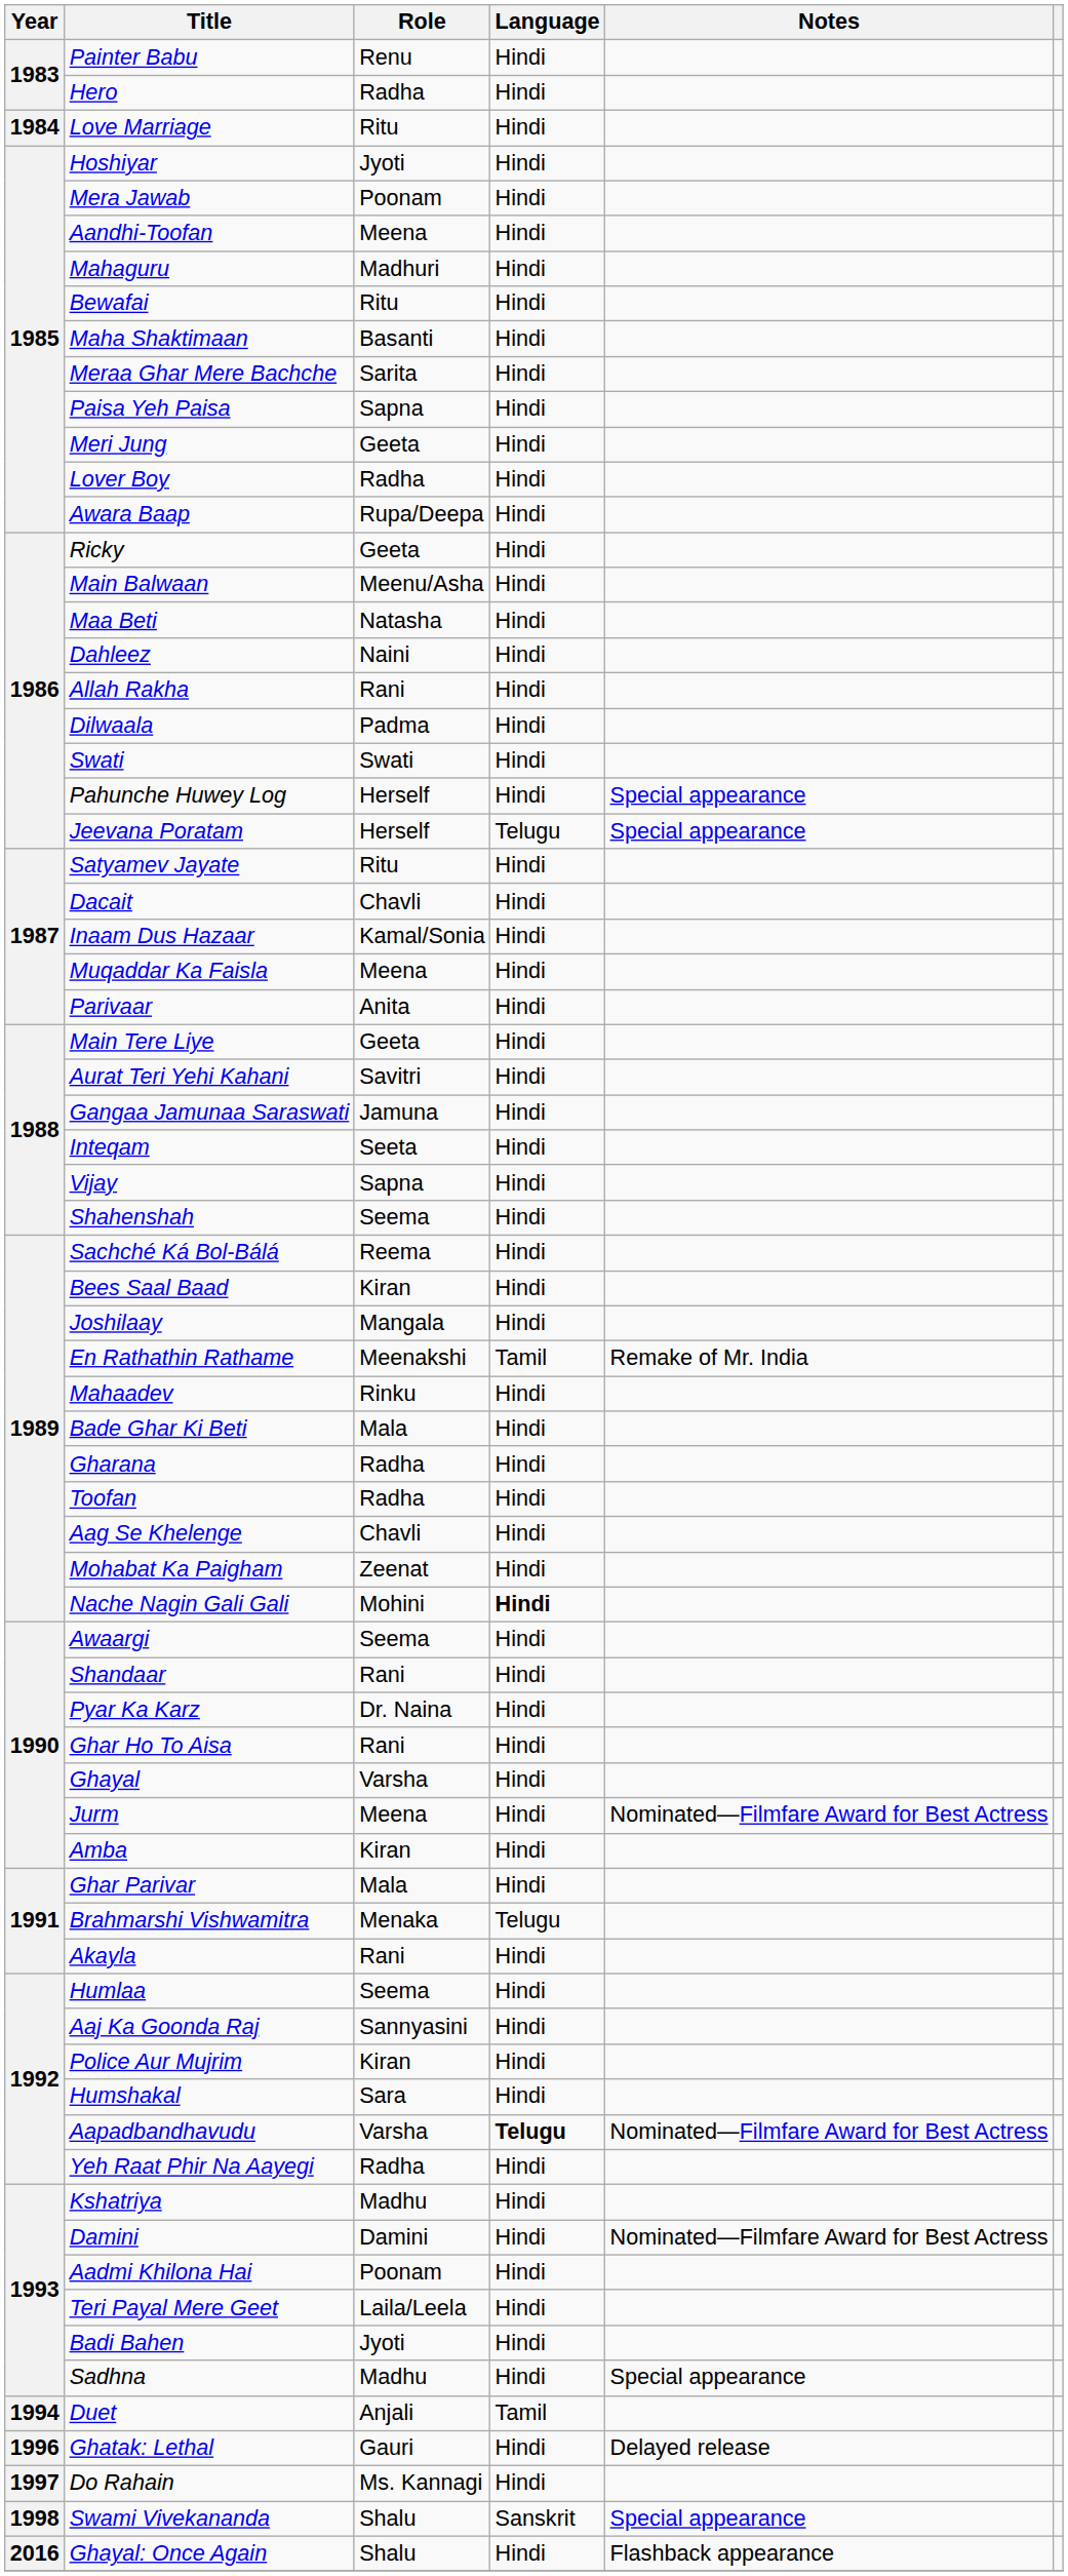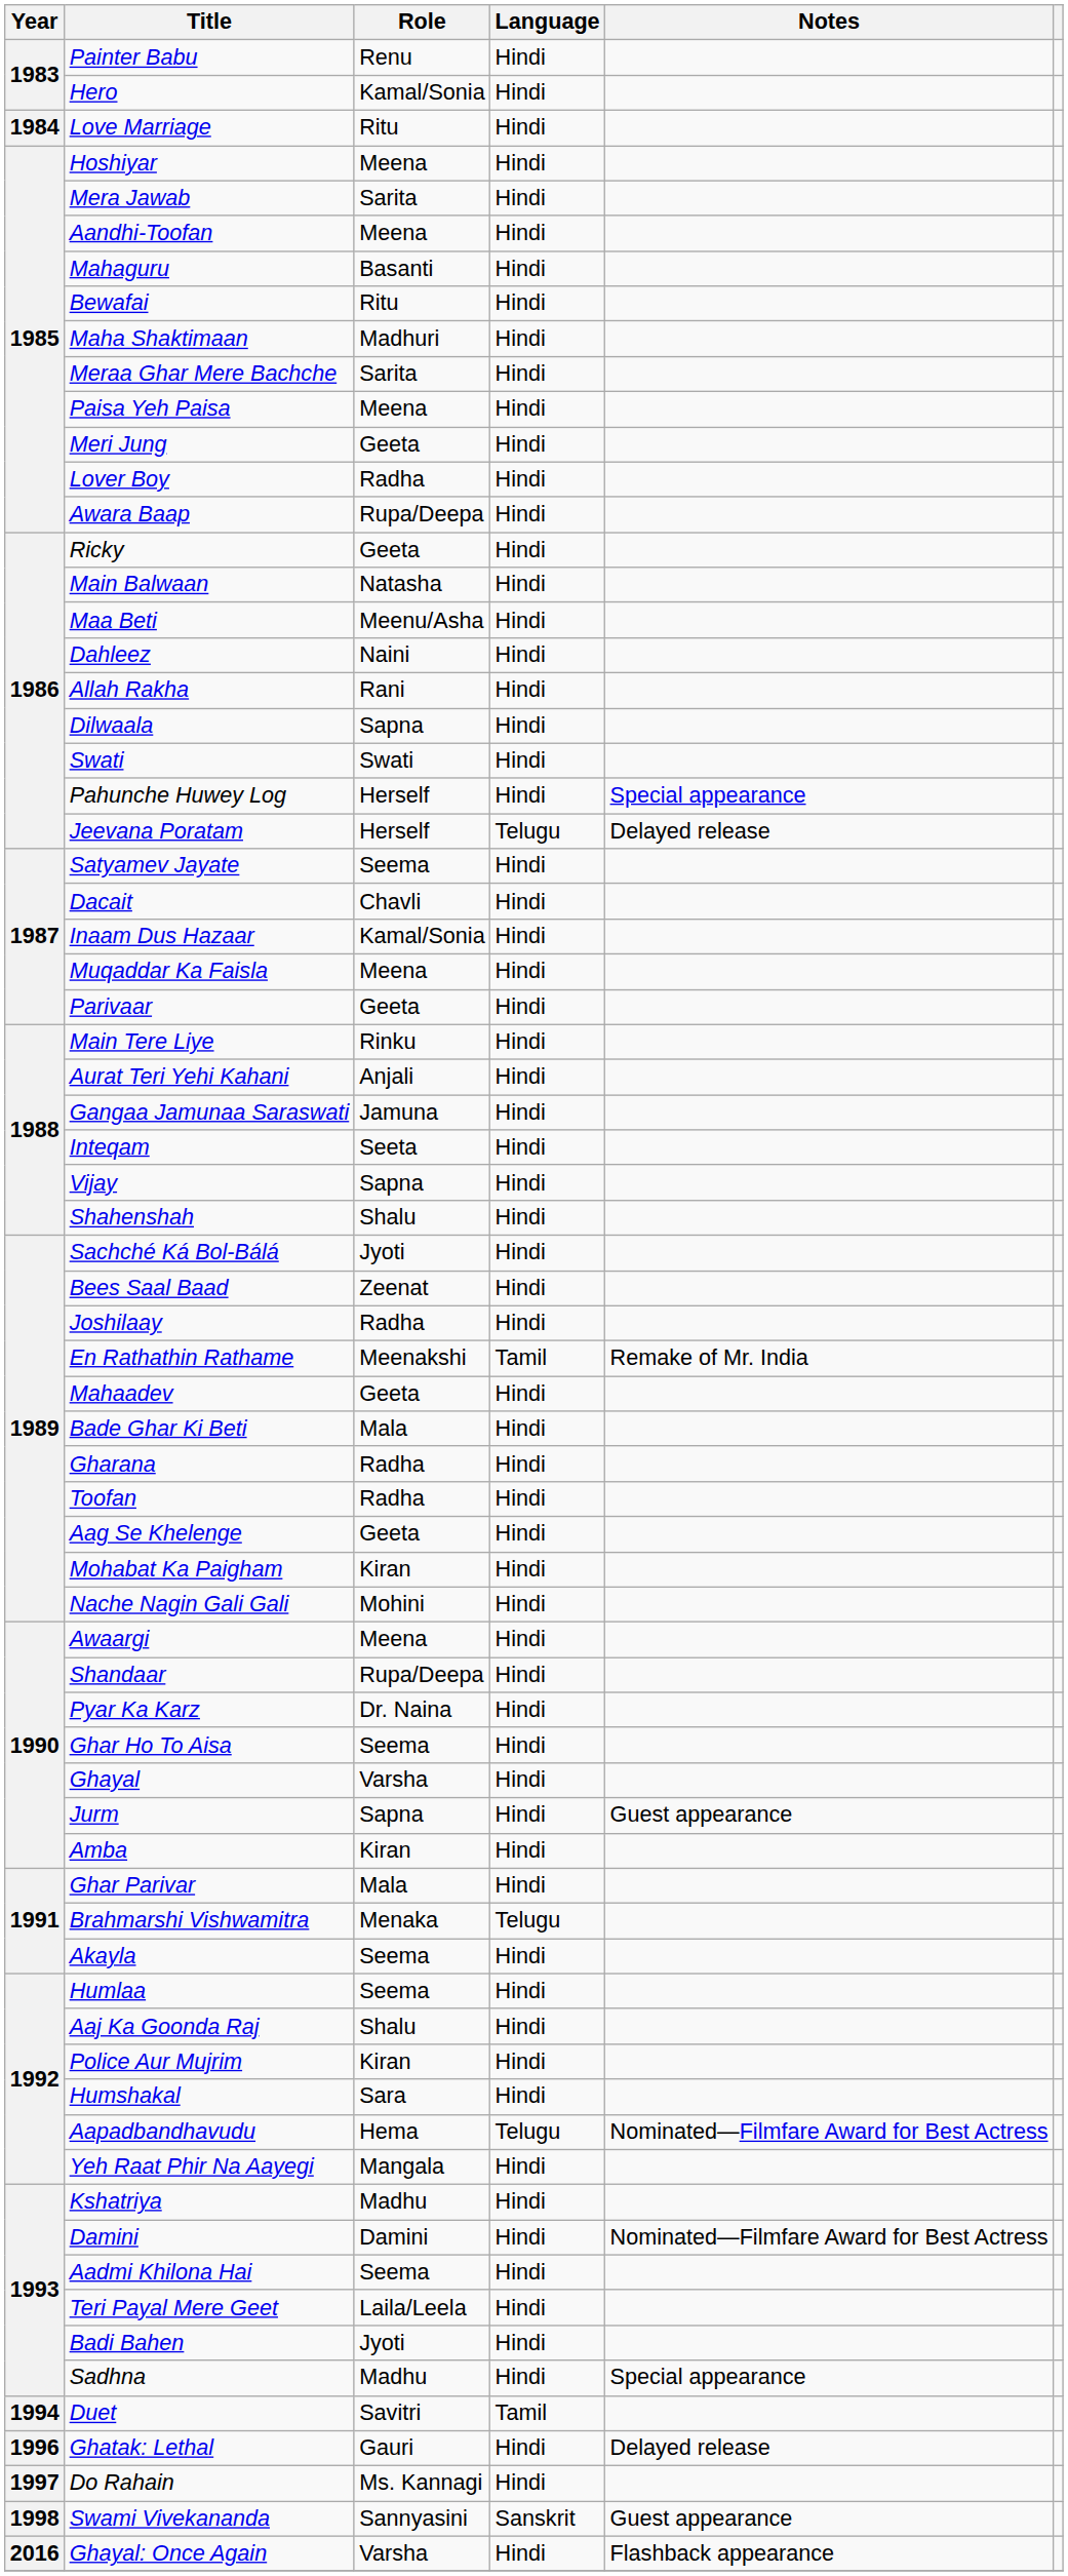Hero | Role: Radha -> Kamal/Sonia
Hoshiyar | Role: Jyoti -> Meena
Mera Jawab | Role: Poonam -> Sarita
Mahaguru | Role: Madhuri -> Basanti
Maha Shaktimaan | Role: Basanti -> Madhuri
Paisa Yeh Paisa | Role: Sapna -> Meena
Main Balwaan | Role: Meenu/Asha -> Natasha
Maa Beti | Role: Natasha -> Meenu/Asha
Dilwaala | Role: Padma -> Sapna
Jeevana Poratam | Notes: Special appearance -> Delayed release
Satyamev Jayate | Role: Ritu -> Seema
Parivaar | Role: Anita -> Geeta
Main Tere Liye | Role: Geeta -> Rinku
Aurat Teri Yehi Kahani | Role: Savitri -> Anjali
Shahenshah | Role: Seema -> Shalu
Sachché Ká Bol-Bálá | Role: Reema -> Jyoti
Bees Saal Baad | Role: Kiran -> Zeenat
Joshilaay | Role: Mangala -> Radha
Mahaadev | Role: Rinku -> Geeta
Aag Se Khelenge | Role: Chavli -> Geeta
Mohabat Ka Paigham | Role: Zeenat -> Kiran
Nache Nagin Gali Gali | Language: bold -> normal
Awaargi | Role: Seema -> Meena
Shandaar | Role: Rani -> Rupa/Deepa
Ghar Ho To Aisa | Role: Rani -> Seema
Jurm | Role: Meena -> Sapna
Jurm | Notes: Nominated—Filmfare Award for Best Actress -> Guest appearance
Akayla | Role: Rani -> Seema
Aaj Ka Goonda Raj | Role: Sannyasini -> Shalu
Aapadbandhavudu | Role: Varsha -> Hema
Aapadbandhavudu | Language: bold -> normal
Yeh Raat Phir Na Aayegi | Role: Radha -> Mangala
Aadmi Khilona Hai | Role: Poonam -> Seema
Duet | Role: Anjali -> Savitri
Swami Vivekananda | Role: Shalu -> Sannyasini
Swami Vivekananda | Notes: Special appearance -> Guest appearance
Ghayal: Once Again | Role: Shalu -> Varsha
